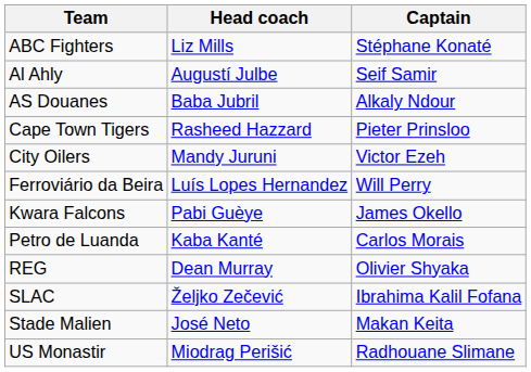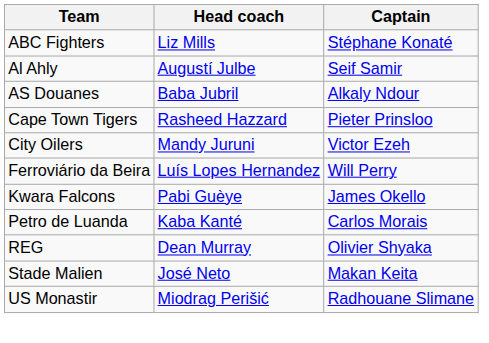- row: SLAC | Željko Zečević | Ibrahima Kalil Fofana
